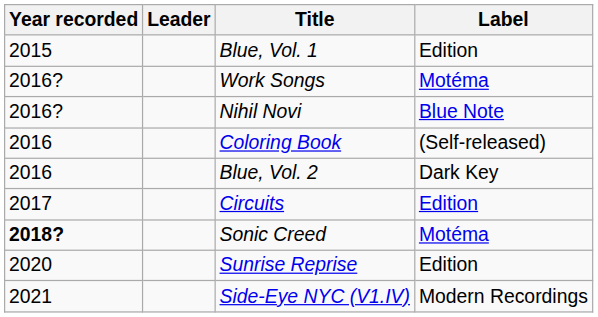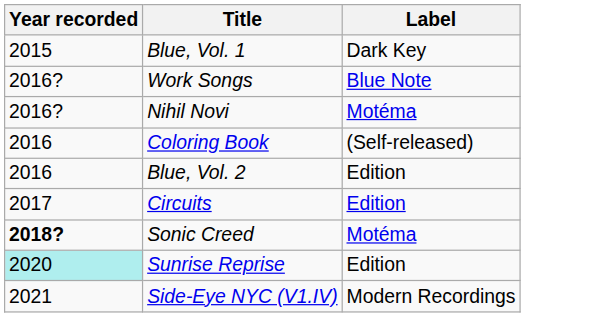- column: Leader
Blue, Vol. 1 | Label: Edition -> Dark Key
Work Songs | Label: Motéma -> Blue Note
Nihil Novi | Label: Blue Note -> Motéma
Blue, Vol. 2 | Label: Dark Key -> Edition
Sunrise Reprise | Year recorded: no background -> paleturquoise background
